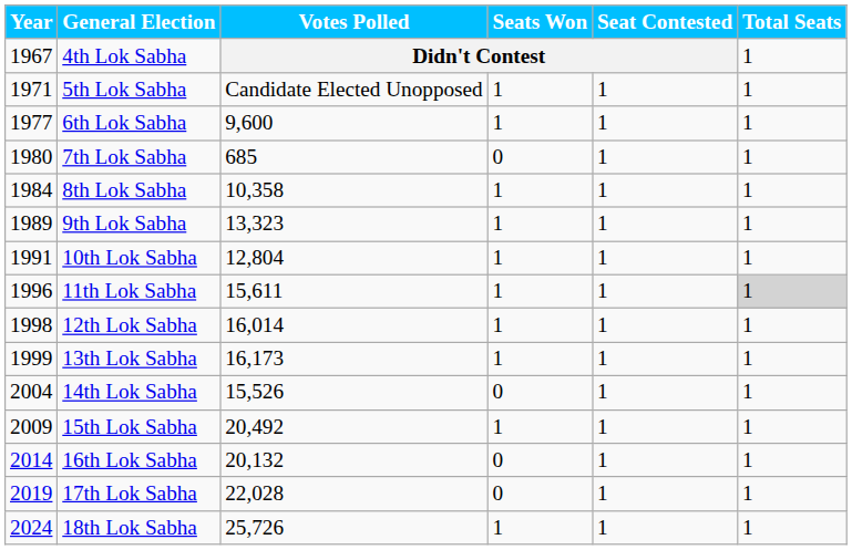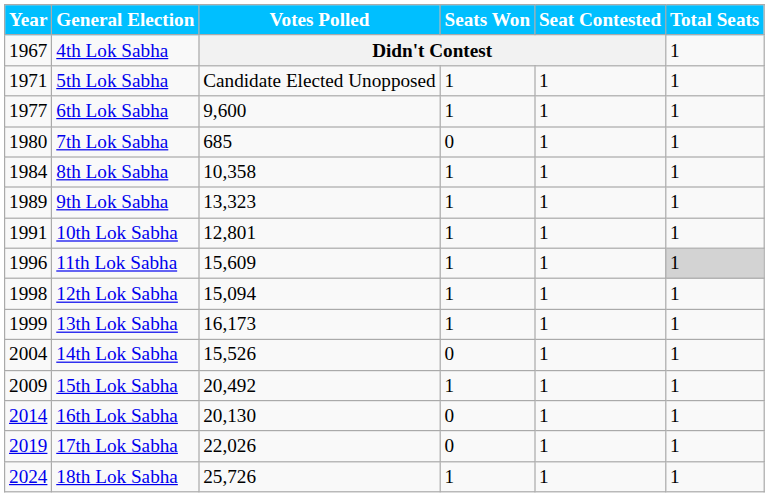10th Lok Sabha | Votes Polled: 12,804 -> 12,801
11th Lok Sabha | Votes Polled: 15,611 -> 15,609
12th Lok Sabha | Votes Polled: 16,014 -> 15,094
16th Lok Sabha | Votes Polled: 20,132 -> 20,130
17th Lok Sabha | Votes Polled: 22,028 -> 22,026
